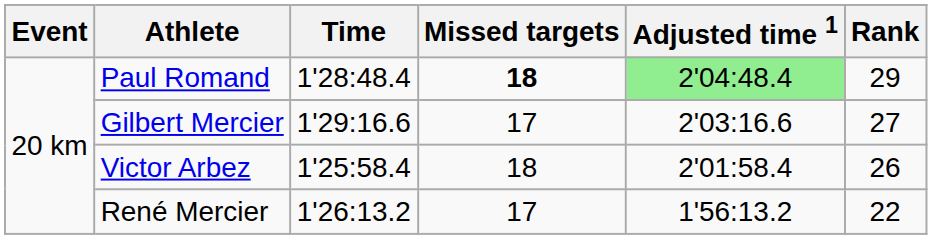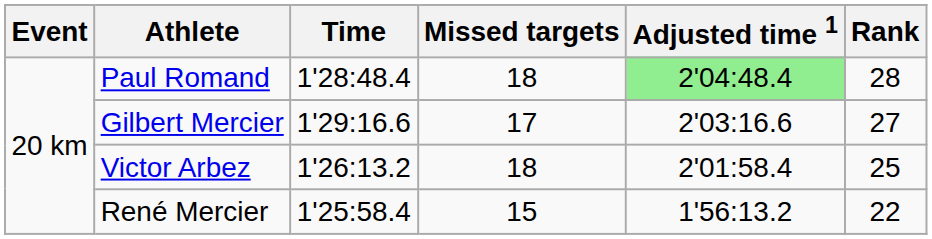Paul Romand | Missed targets: bold -> normal
Paul Romand | Rank: 29 -> 28
Victor Arbez | Time: 1'25:58.4 -> 1'26:13.2
Victor Arbez | Rank: 26 -> 25
René Mercier | Time: 1'26:13.2 -> 1'25:58.4
René Mercier | Missed targets: 17 -> 15
